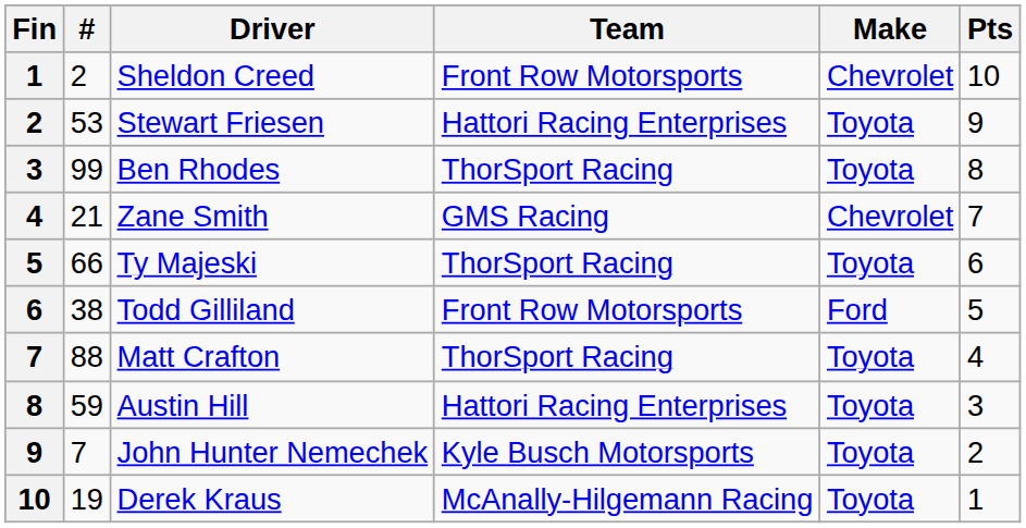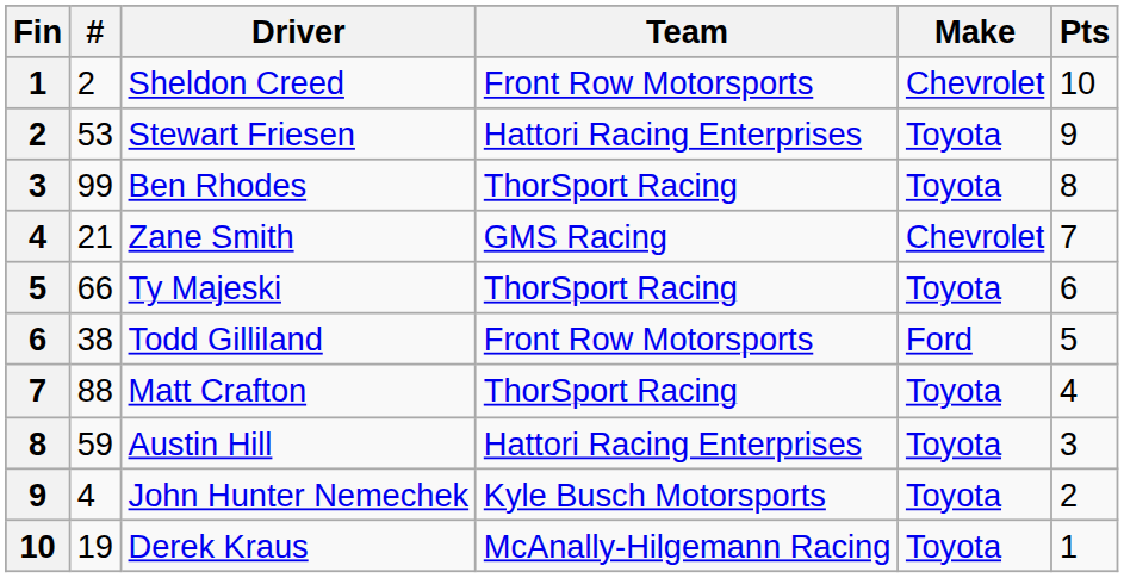John Hunter Nemechek | #: 7 -> 4
